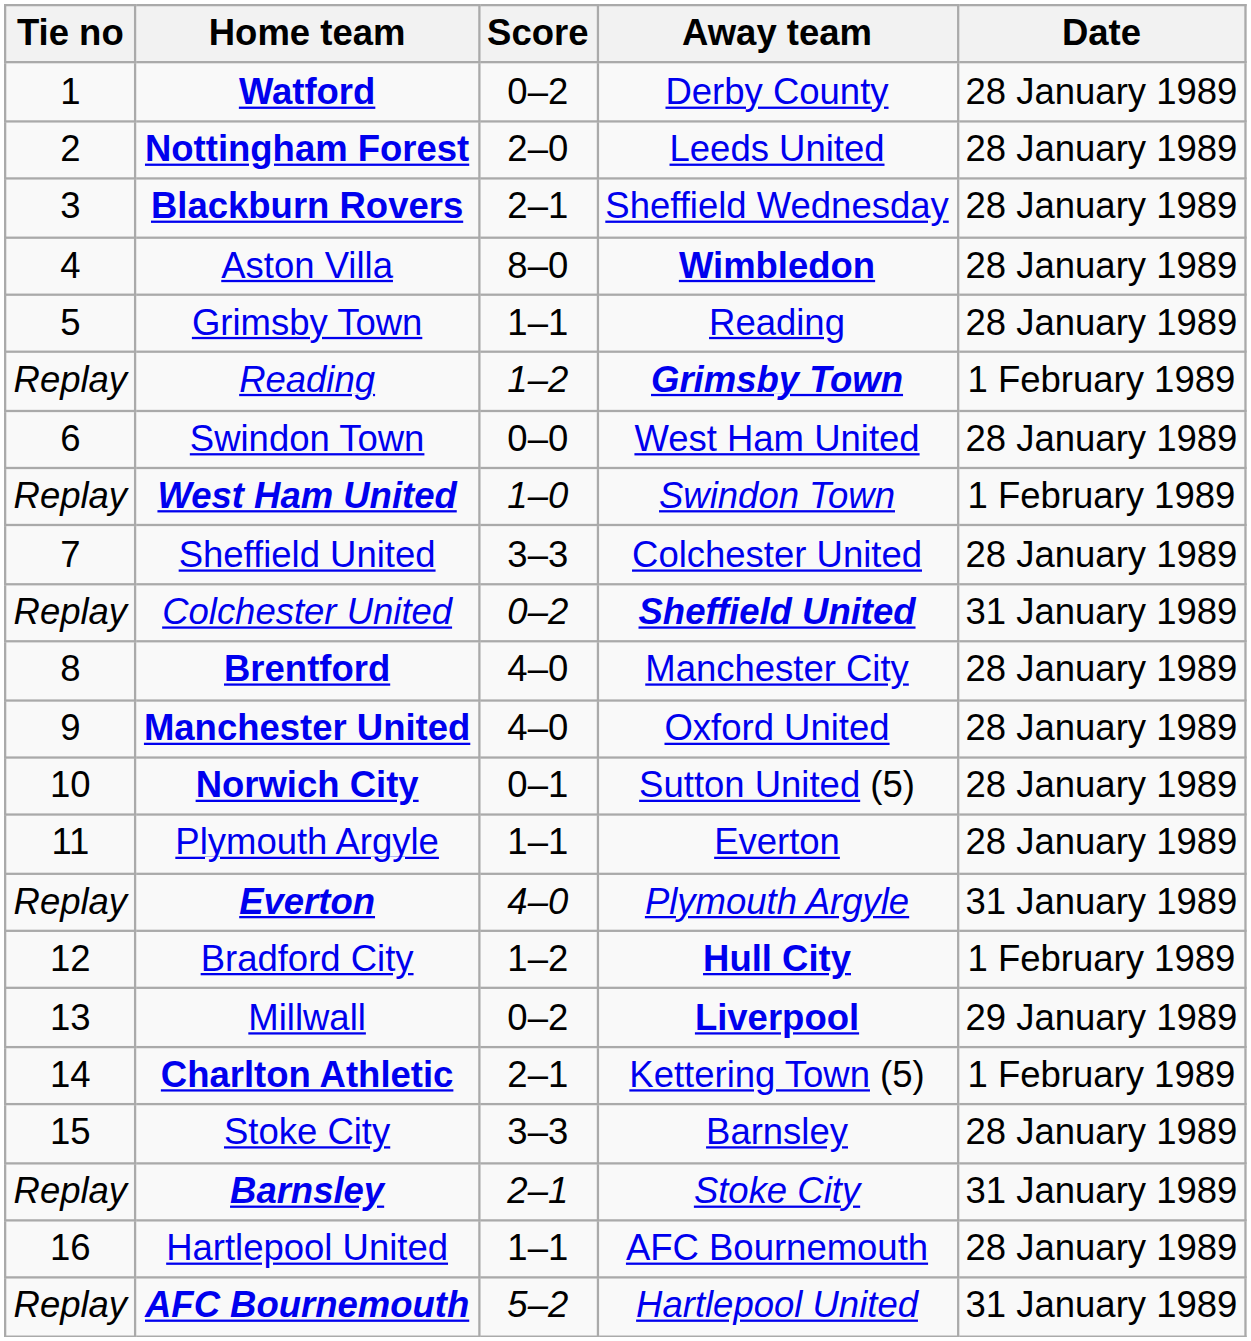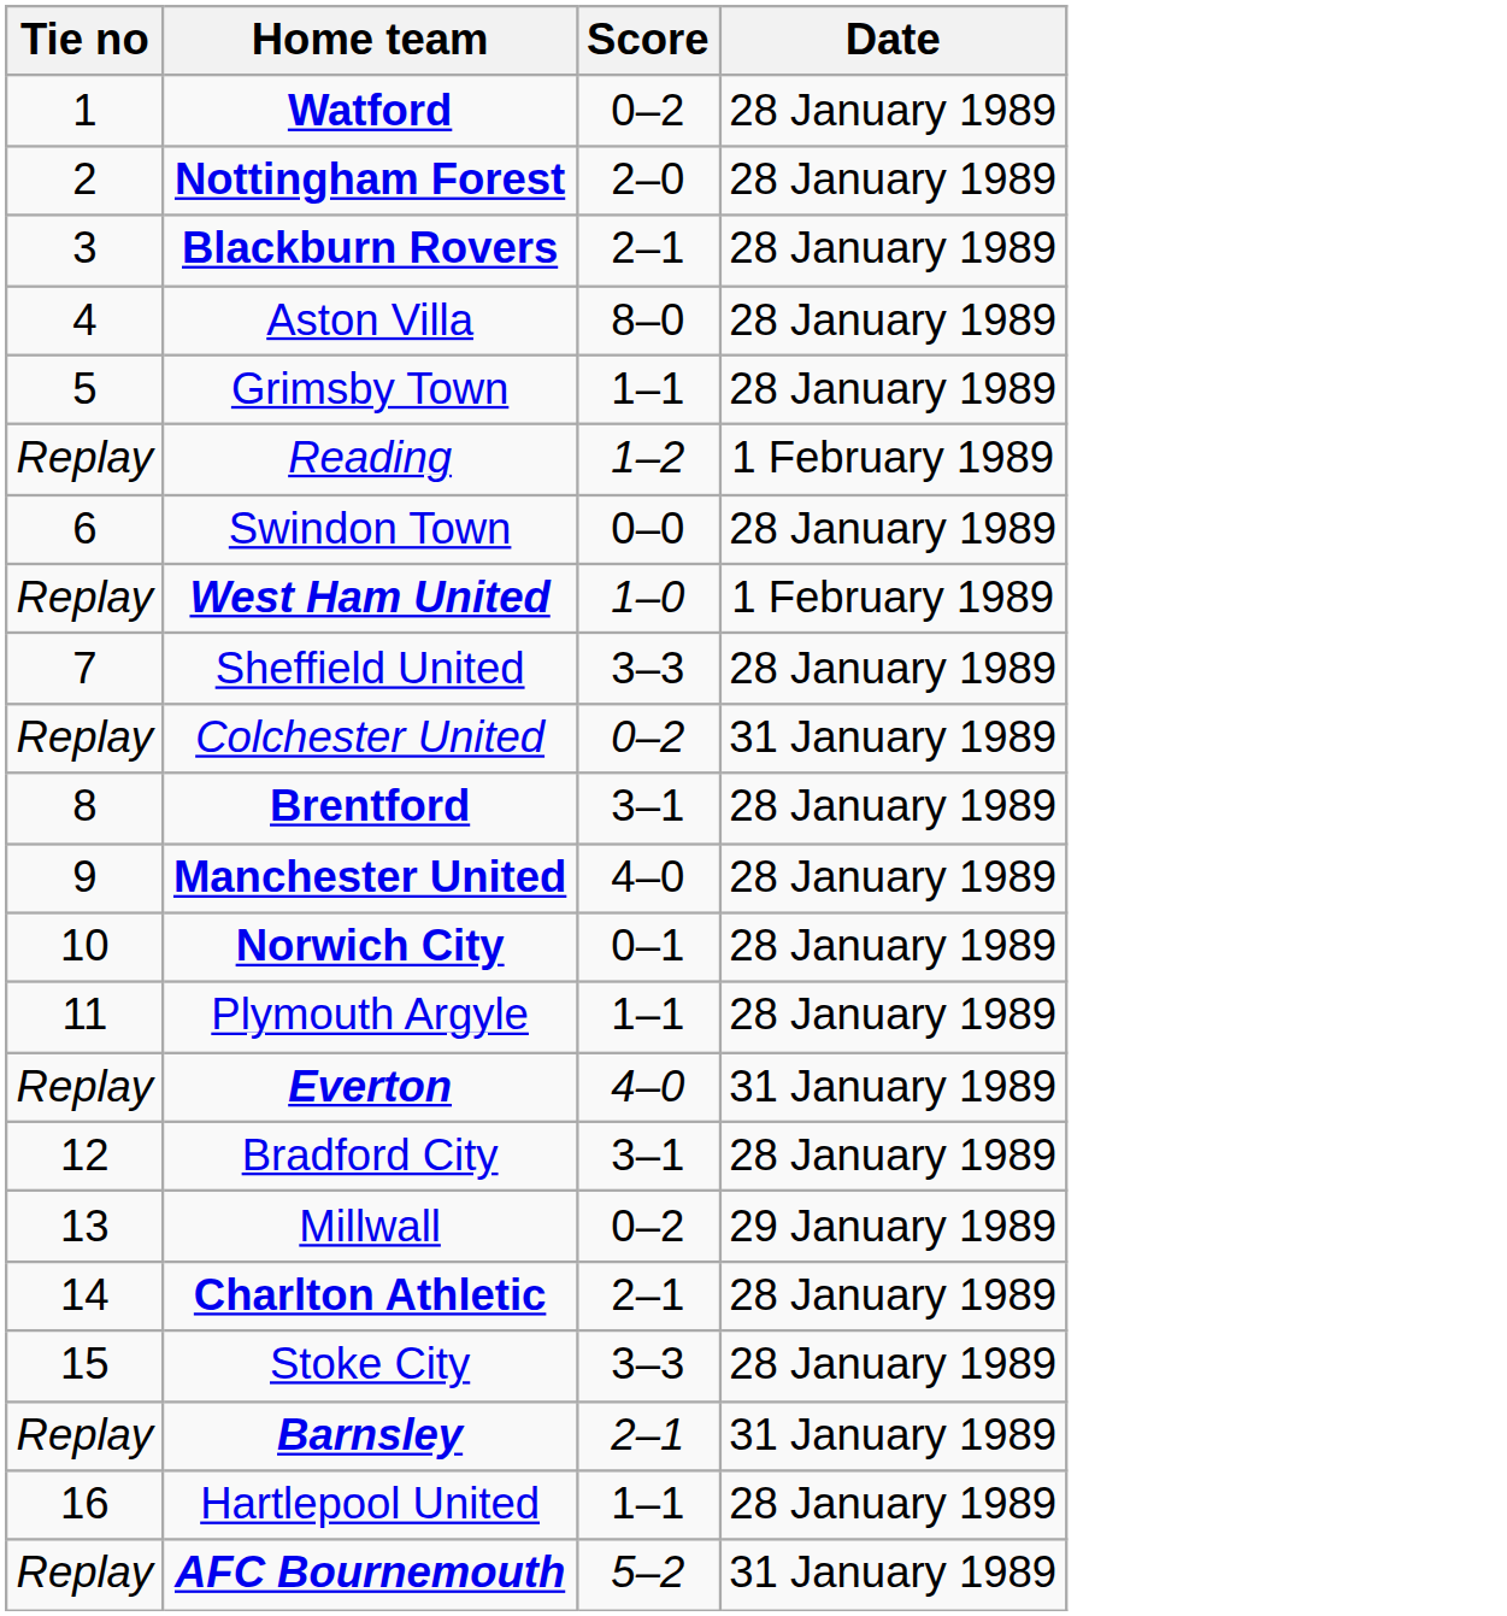- column: Away team | Derby County | Leeds United | Sheffield Wednesday | Wimbledon | Reading | Grimsby Town | West Ham United | Swindon Town | Colchester United | Sheffield United | Manchester City | Oxford United | Sutton United (5) | Everton | Plymouth Argyle | Hull City | Liverpool | Kettering Town (5) | Barnsley | Stoke City | AFC Bournemouth | Hartlepool United
Brentford | Score: 4–0 -> 3–1
Bradford City | Score: 1–2 -> 3–1
Bradford City | Date: 1 February 1989 -> 28 January 1989
Charlton Athletic | Date: 1 February 1989 -> 28 January 1989
